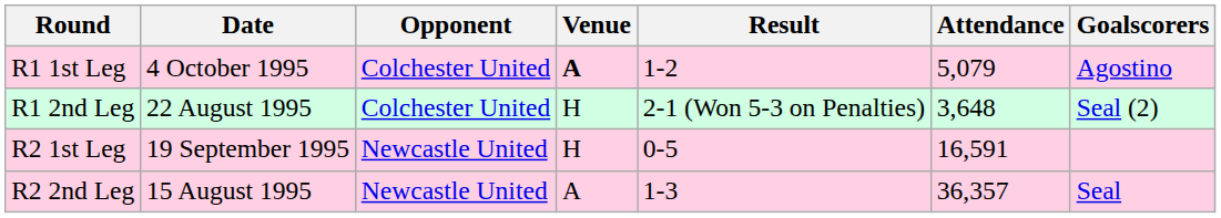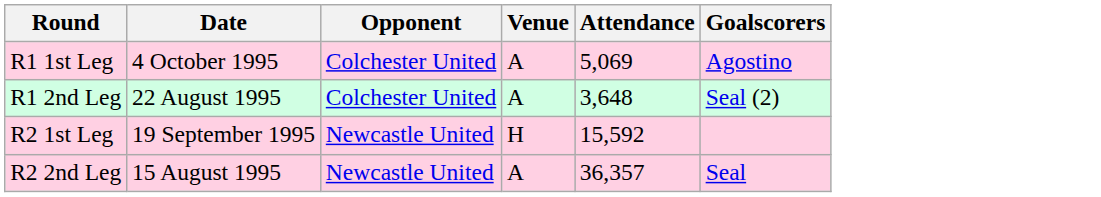- column: Result | 1-2 | 2-1 (Won 5-3 on Penalties) | 0-5 | 1-3
R1 1st Leg | Venue: bold -> normal
R1 1st Leg | Attendance: 5,079 -> 5,069
R1 2nd Leg | Venue: H -> A
R2 1st Leg | Attendance: 16,591 -> 15,592
